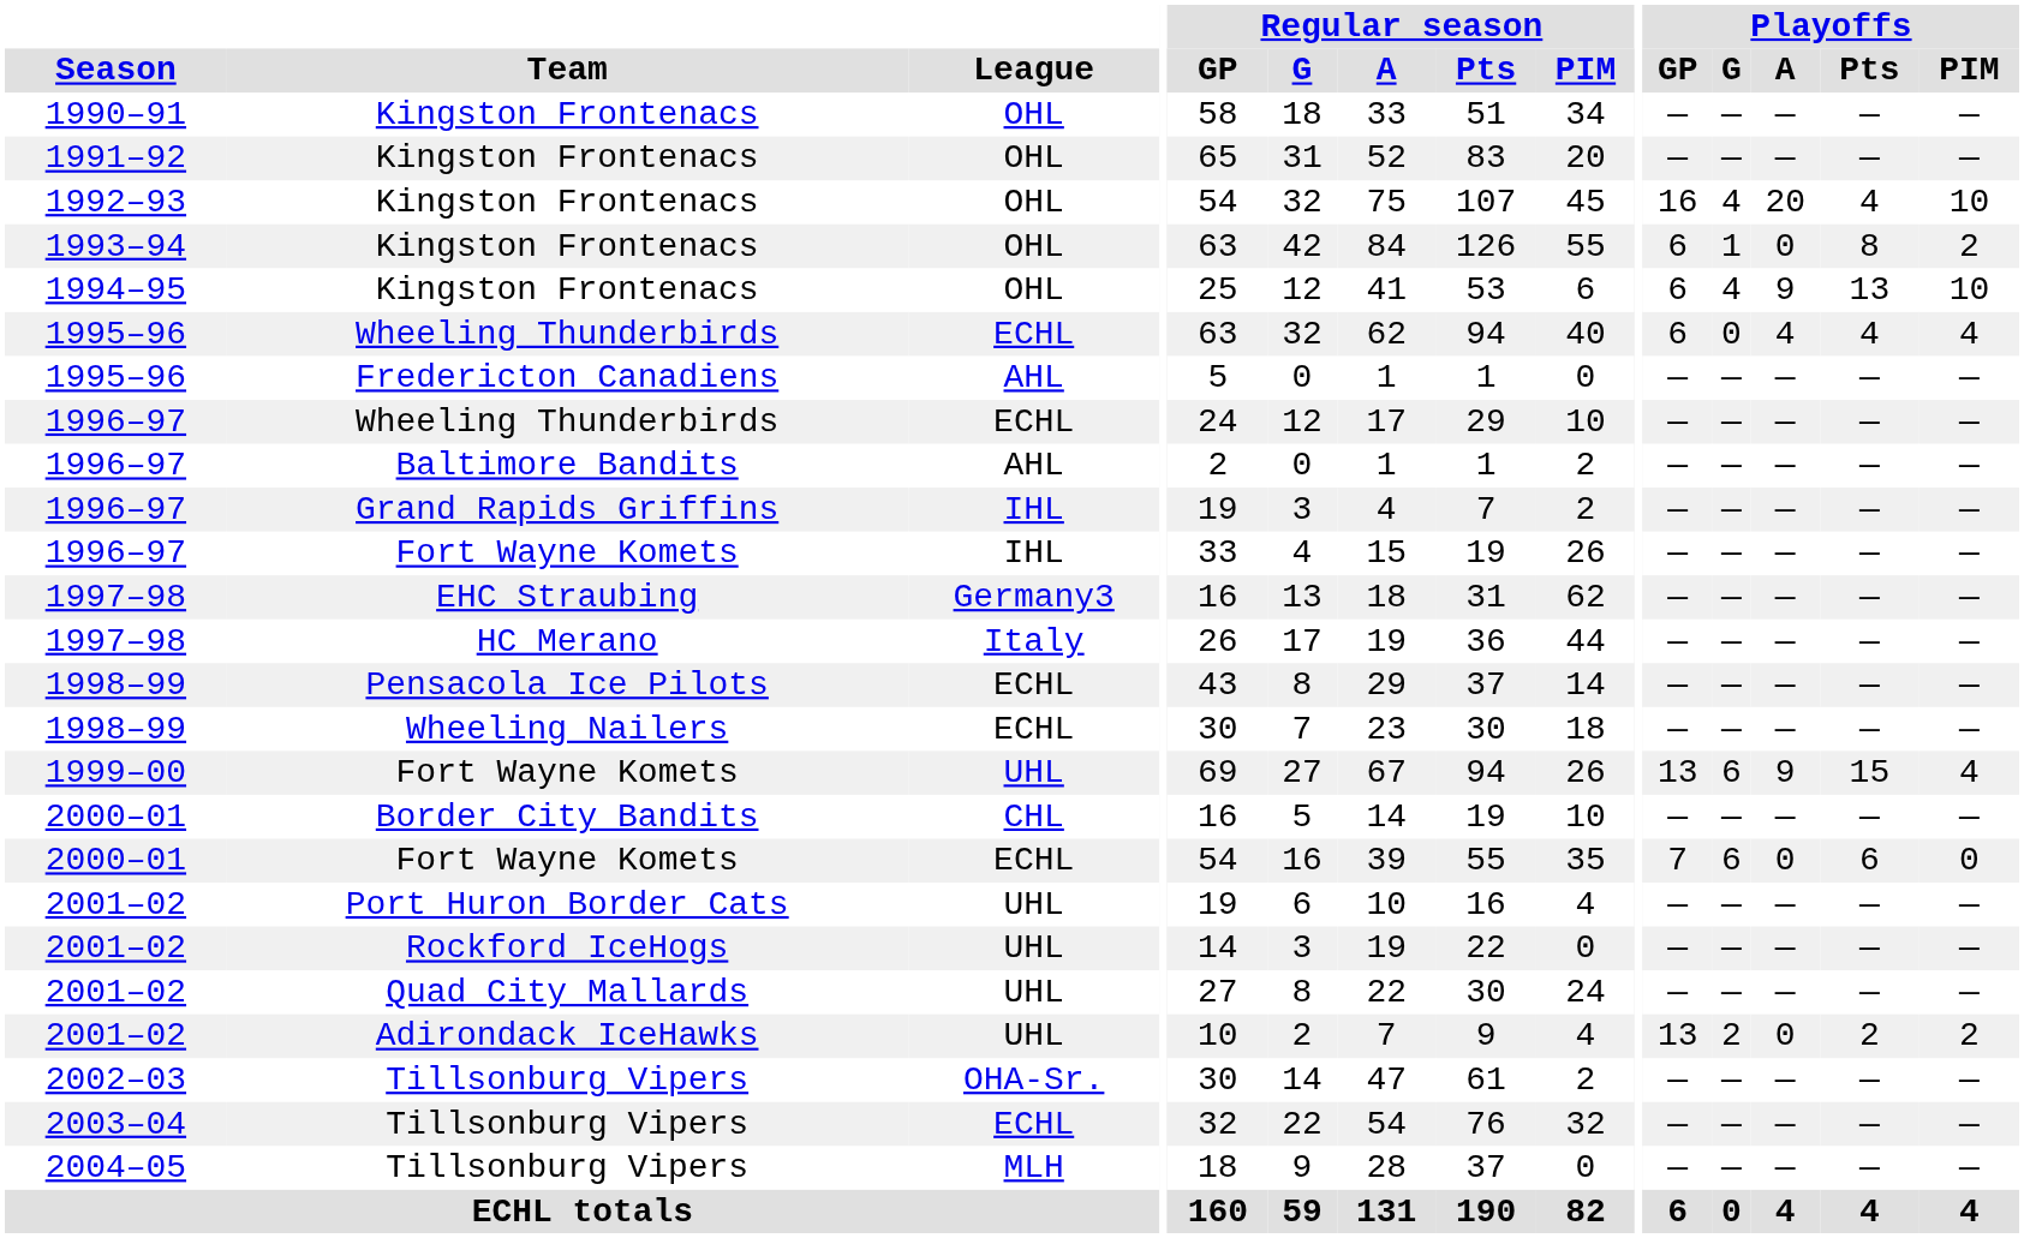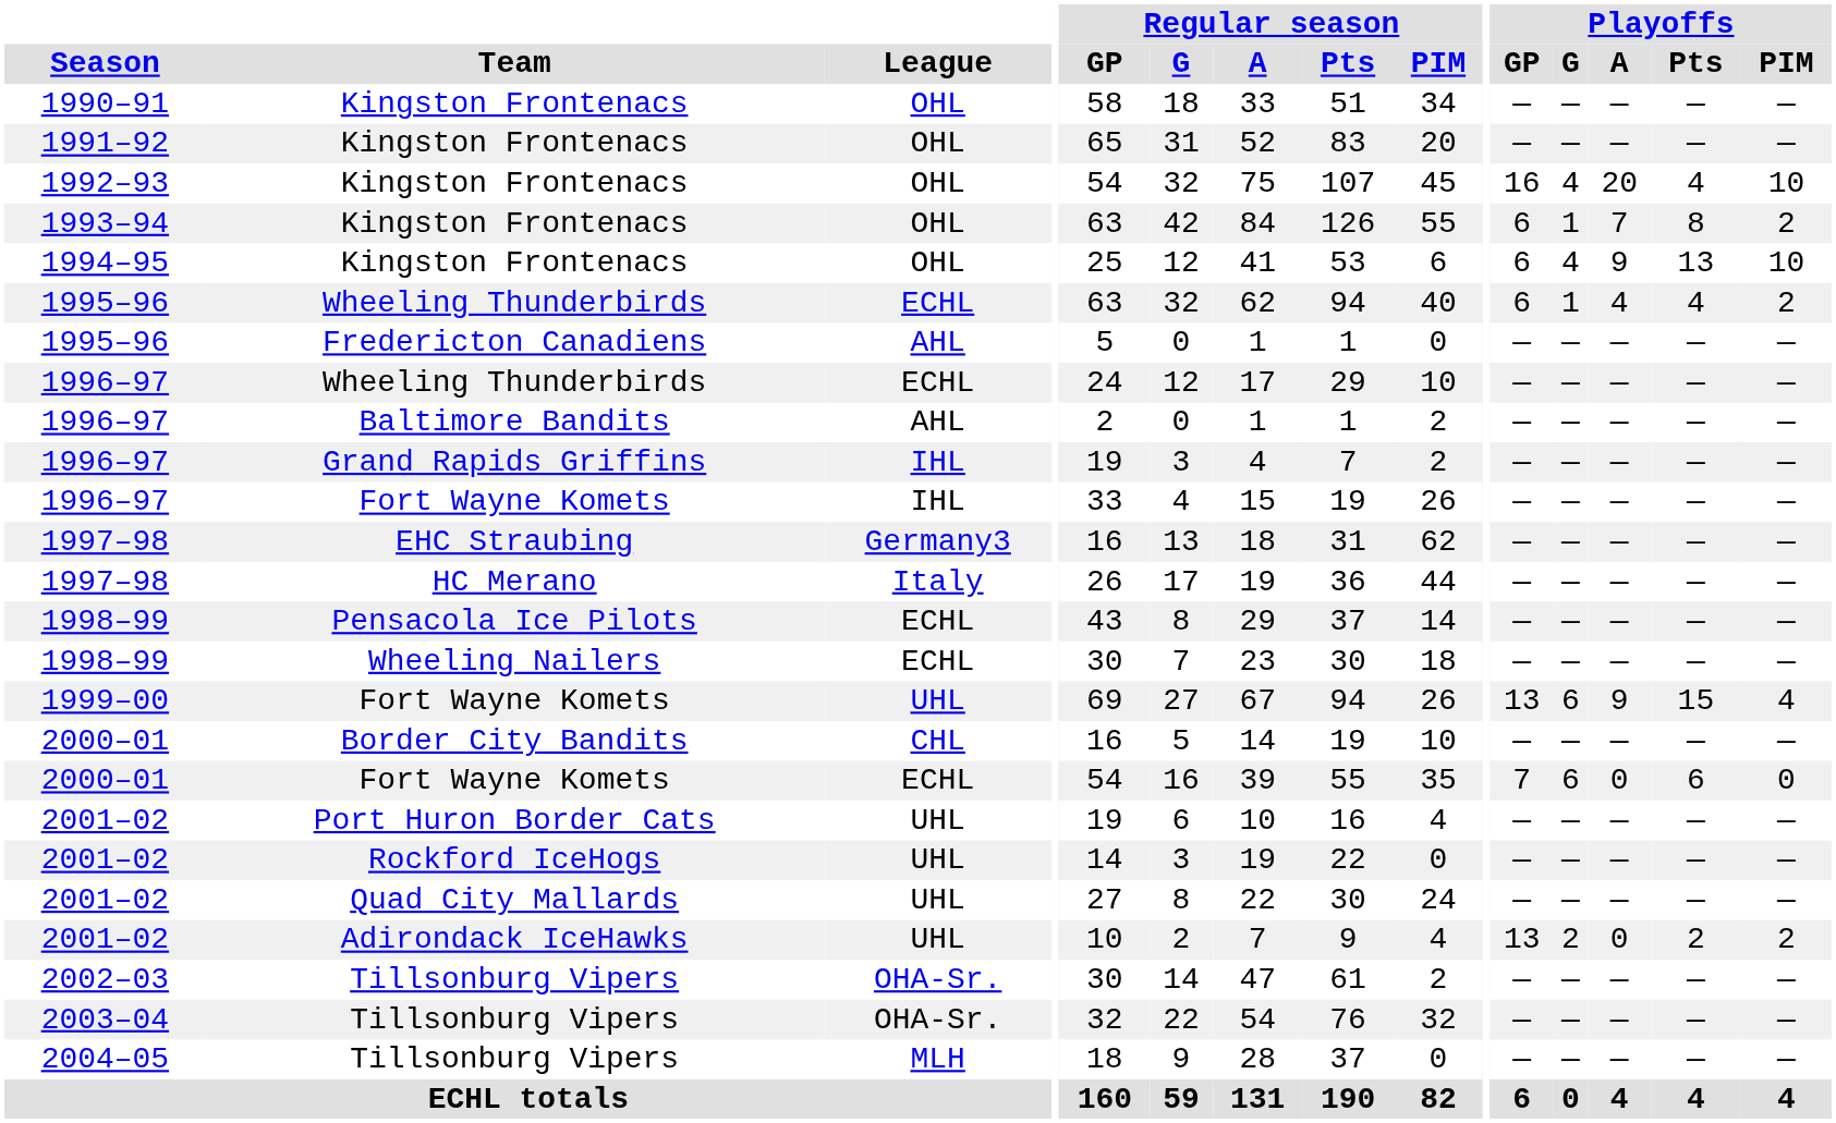1993–94 / Kingston Frontenacs | Playoffs / A: 0 -> 7
1995–96 / Wheeling Thunderbirds | Playoffs / G: 0 -> 1
1995–96 / Wheeling Thunderbirds | Playoffs / PIM: 4 -> 2
2003–04 / Tillsonburg Vipers | League: ECHL -> OHA-Sr.
